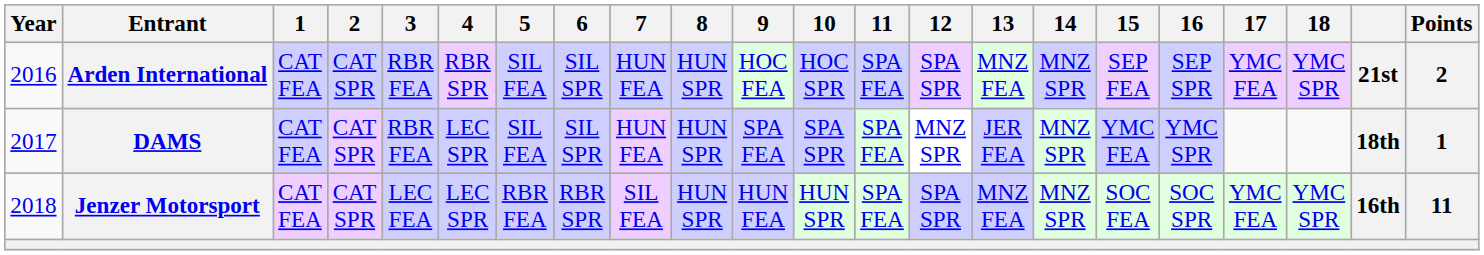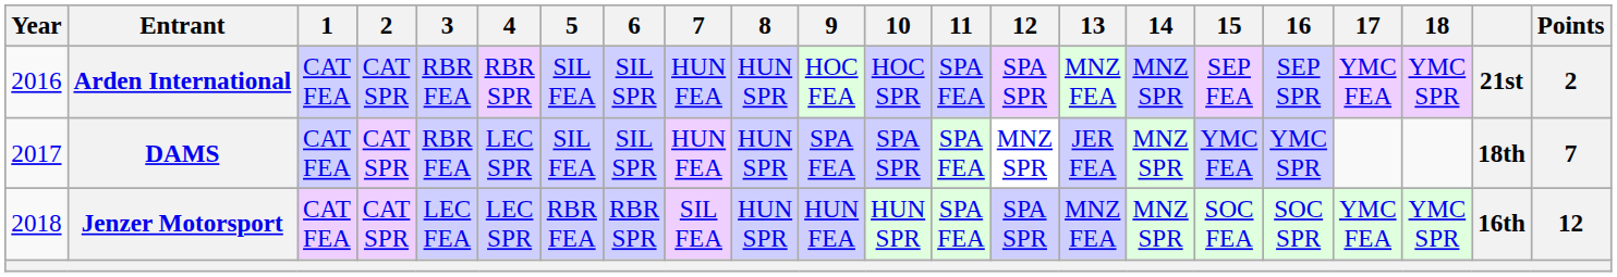DAMS | Points: 1 -> 7
Jenzer Motorsport | Points: 11 -> 12
